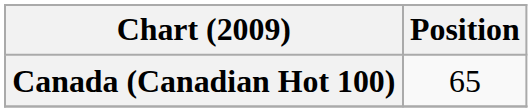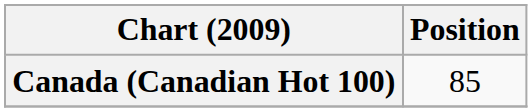Canada (Canadian Hot 100) | Position: 65 -> 85
